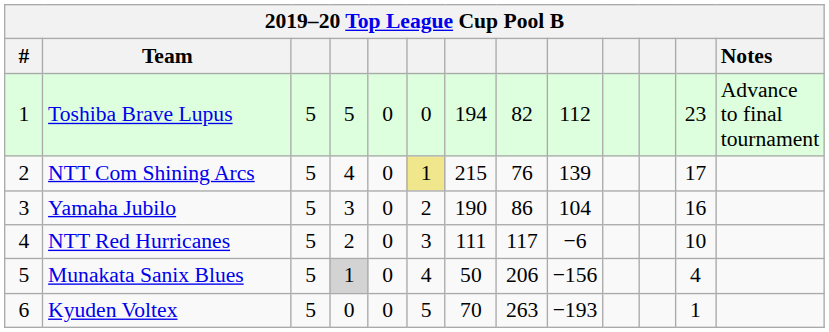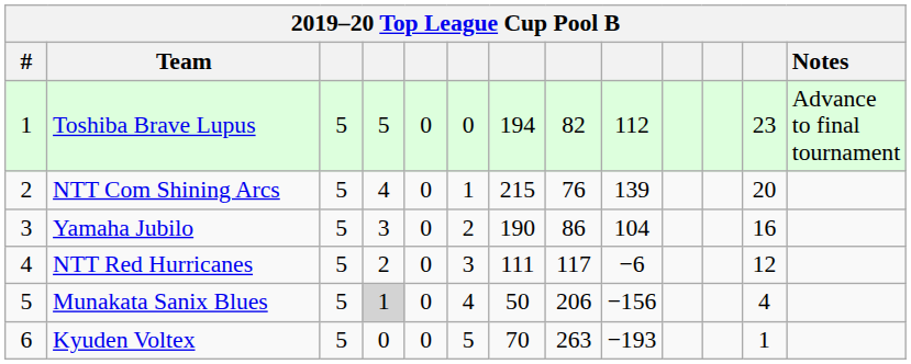NTT Com Shining Arcs | column 6: khaki background -> no background
NTT Com Shining Arcs | column 12: 17 -> 20
NTT Red Hurricanes | column 12: 10 -> 12
